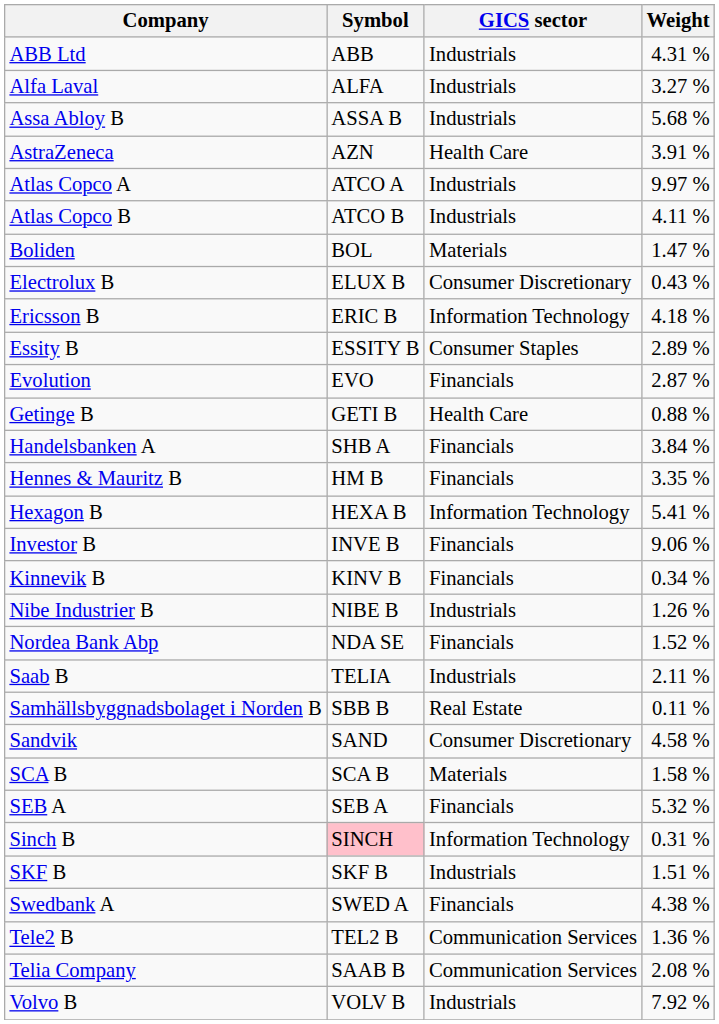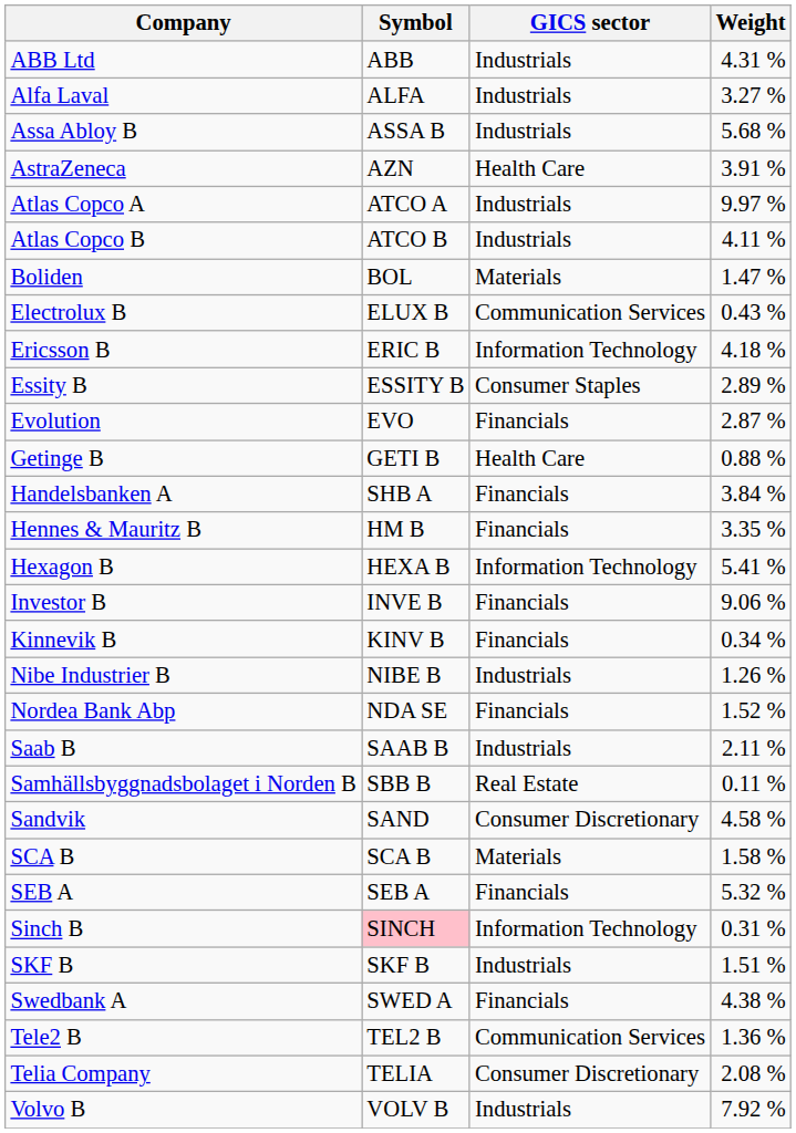Electrolux B | GICS sector: Consumer Discretionary -> Communication Services
Saab B | Symbol: TELIA -> SAAB B
Telia Company | Symbol: SAAB B -> TELIA
Telia Company | GICS sector: Communication Services -> Consumer Discretionary
